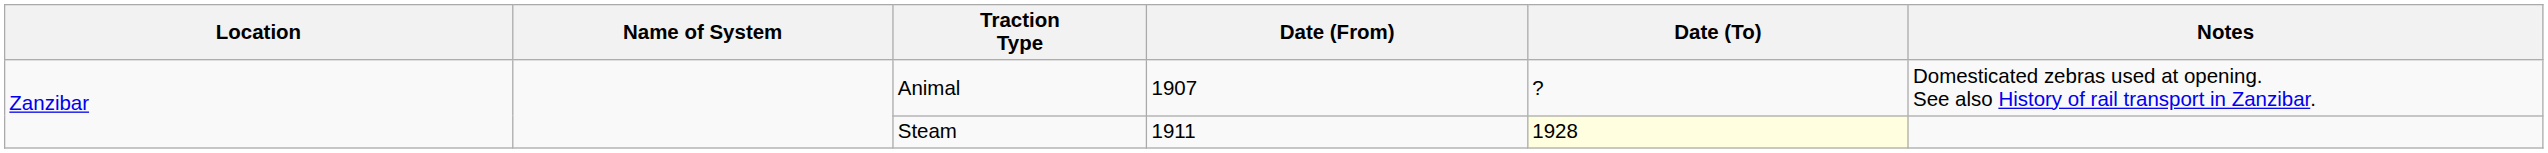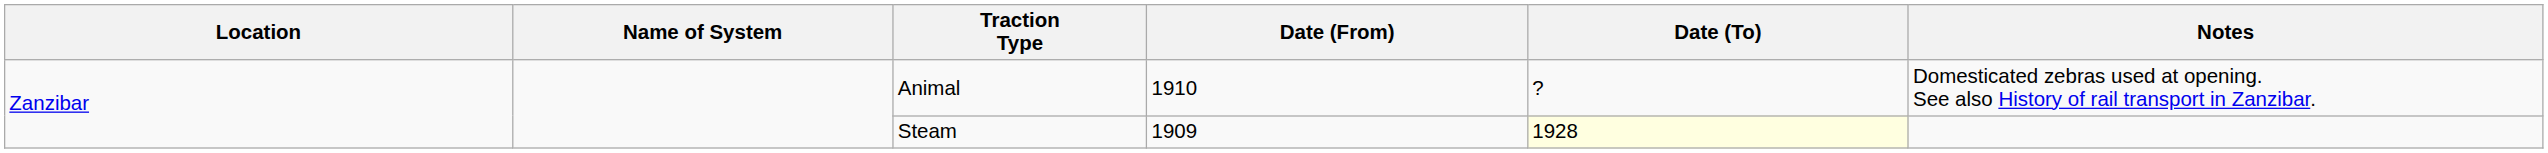Animal | Date (From): 1907 -> 1910
Steam | Date (From): 1911 -> 1909
